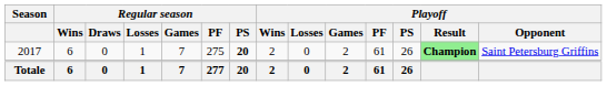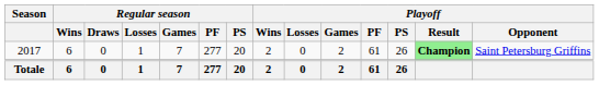2017 | Regular season / PF: 275 -> 277
2017 | Regular season / PS: bold -> normal
